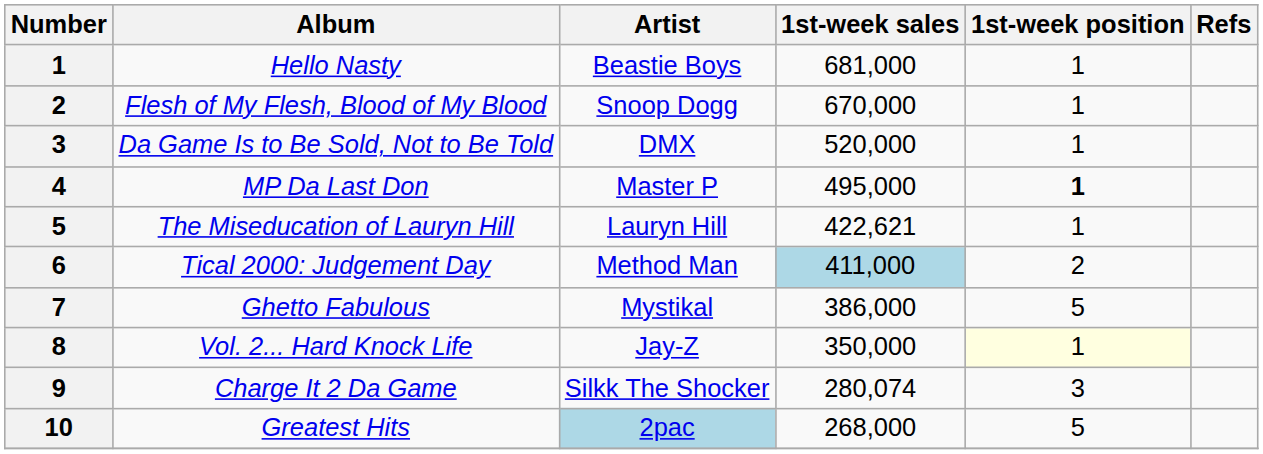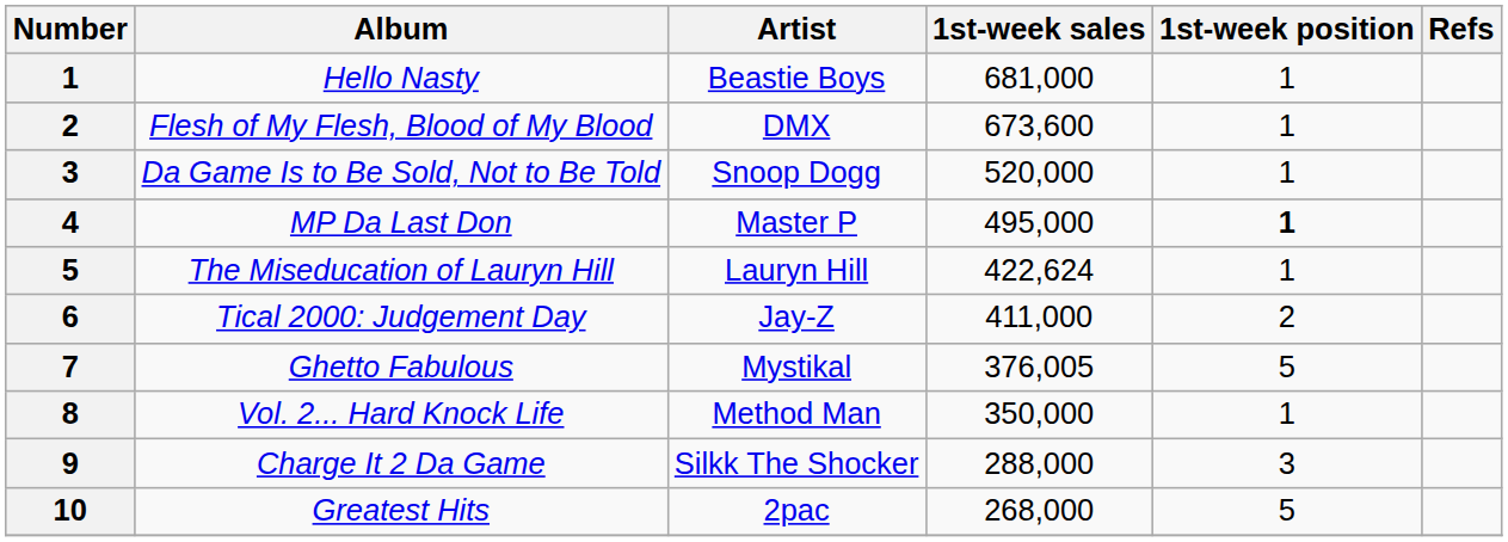Flesh of My Flesh, Blood of My Blood | Artist: Snoop Dogg -> DMX
Flesh of My Flesh, Blood of My Blood | 1st-week sales: 670,000 -> 673,600
Da Game Is to Be Sold, Not to Be Told | Artist: DMX -> Snoop Dogg
The Miseducation of Lauryn Hill | 1st-week sales: 422,621 -> 422,624
Tical 2000: Judgement Day | Artist: Method Man -> Jay-Z
Tical 2000: Judgement Day | 1st-week sales: lightblue background -> no background
Ghetto Fabulous | 1st-week sales: 386,000 -> 376,005
Vol. 2... Hard Knock Life | Artist: Jay-Z -> Method Man
Vol. 2... Hard Knock Life | 1st-week position: lightyellow background -> no background
Charge It 2 Da Game | 1st-week sales: 280,074 -> 288,000
Greatest Hits | Artist: lightblue background -> no background
